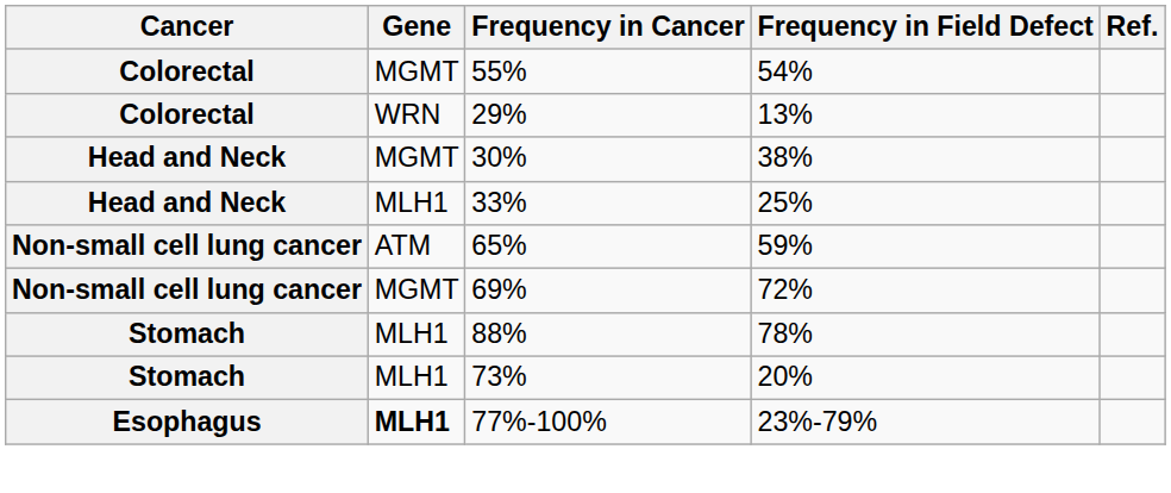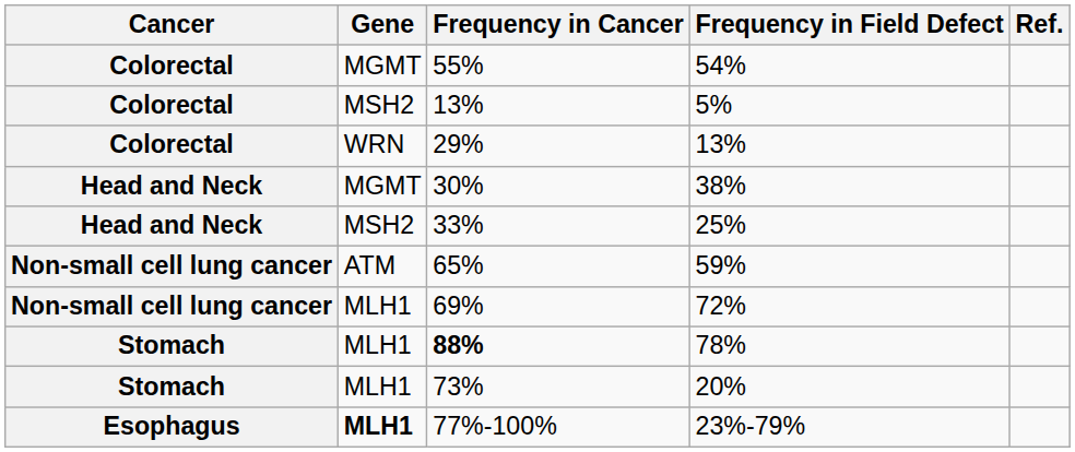+ row: Colorectal | MSH2 | 13% | 5%
25% | Gene: MLH1 -> MSH2
72% | Gene: MGMT -> MLH1
78% | Frequency in Cancer: normal -> bold
